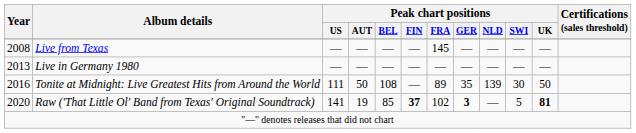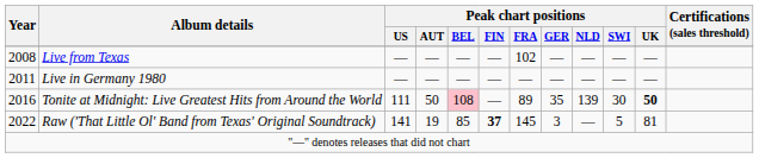Live from Texas | Peak chart positions / FRA: 145 -> 102
Live in Germany 1980 | Year: 2013 -> 2011
Tonite at Midnight: Live Greatest Hits from Around the World | Peak chart positions / BEL: no background -> pink background
Tonite at Midnight: Live Greatest Hits from Around the World | Peak chart positions / UK: normal -> bold
Raw ('That Little Ol' Band from Texas' Original Soundtrack) | Year: 2020 -> 2022
Raw ('That Little Ol' Band from Texas' Original Soundtrack) | Peak chart positions / FRA: 102 -> 145
Raw ('That Little Ol' Band from Texas' Original Soundtrack) | Peak chart positions / GER: bold -> normal
Raw ('That Little Ol' Band from Texas' Original Soundtrack) | Peak chart positions / UK: bold -> normal
